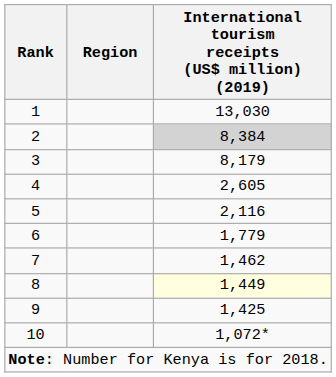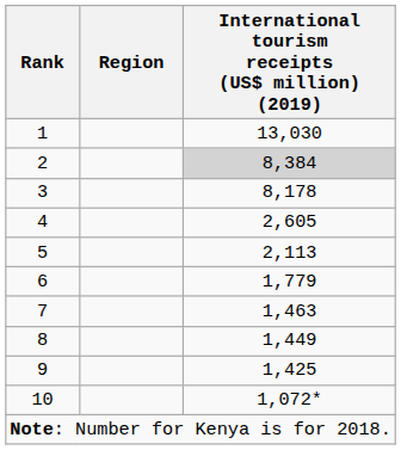3 | International tourism receipts (US$ million) (2019): 8,179 -> 8,178
5 | International tourism receipts (US$ million) (2019): 2,116 -> 2,113
7 | International tourism receipts (US$ million) (2019): 1,462 -> 1,463
8 | International tourism receipts (US$ million) (2019): lightyellow background -> no background
